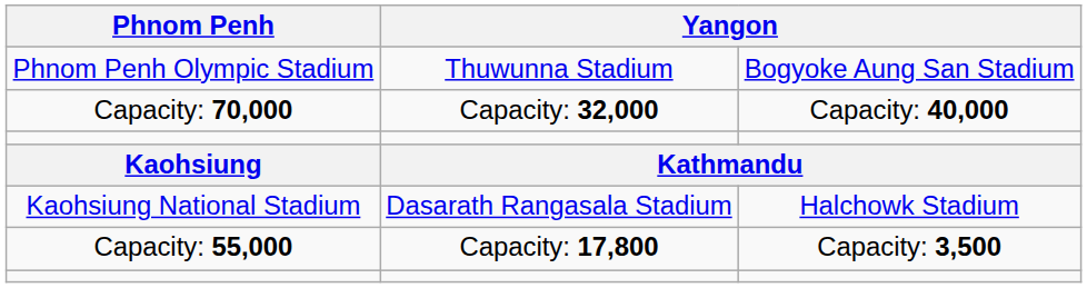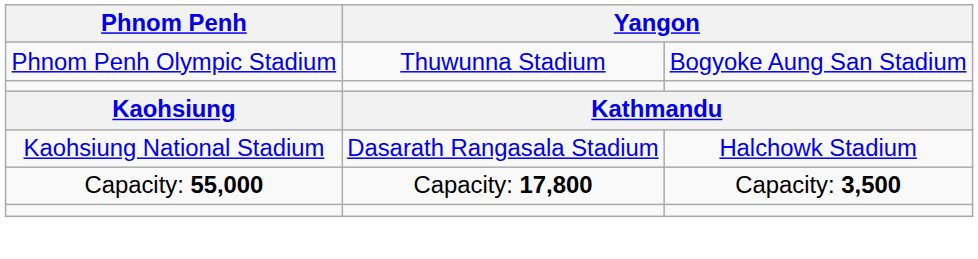- row: Capacity: 70,000 | Capacity: 32,000 | Capacity: 40,000
